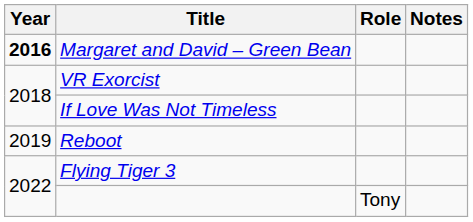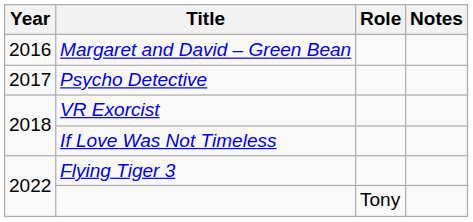Margaret and David – Green Bean | Year: bold -> normal
+ row: 2017 | Psycho Detective
- row: 2019 | Reboot
